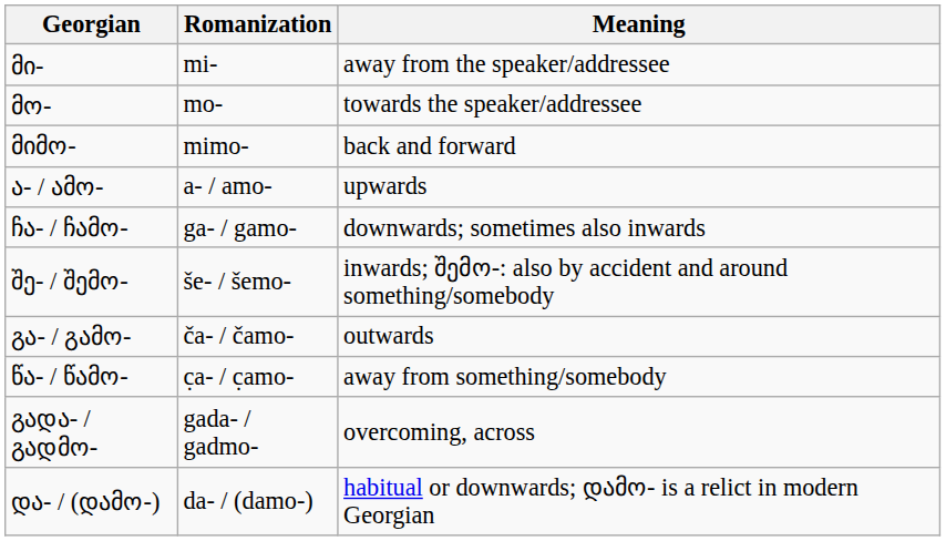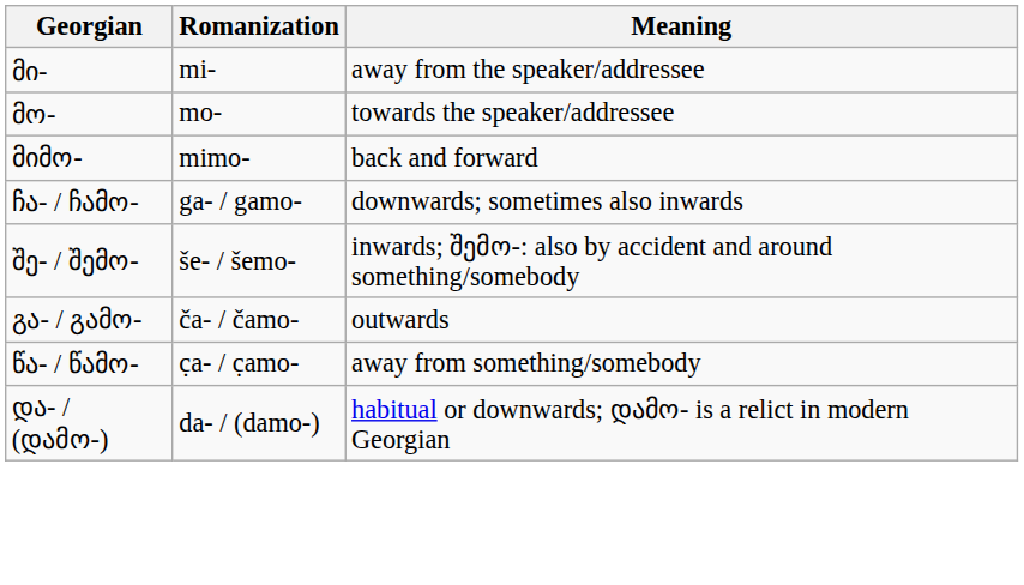- row: ა- / ამო- | a- / amo- | upwards
- row: გადა- / გადმო- | gada- / gadmo- | overcoming, across
